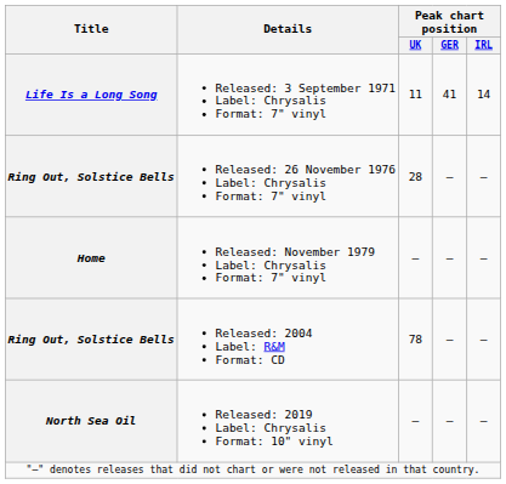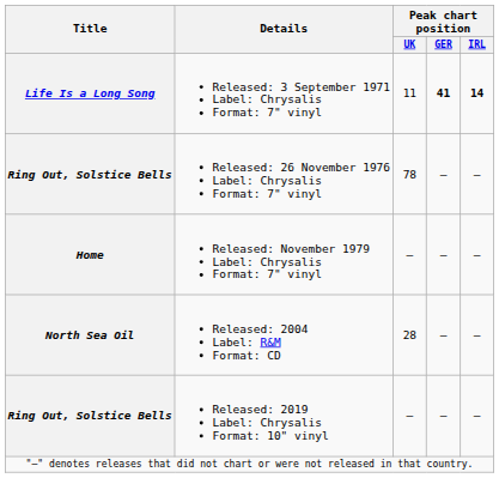Released: 3 September 1971 Label: Chrysalis Format: 7" vinyl | Peak chart position / GER: normal -> bold
Released: 3 September 1971 Label: Chrysalis Format: 7" vinyl | Peak chart position / IRL: normal -> bold
Released: 26 November 1976 Label: Chrysalis Format: 7" vinyl | Peak chart position / UK: 28 -> 78
Released: 2004 Label: R&M Format: CD | Title: Ring Out, Solstice Bells -> North Sea Oil
Released: 2004 Label: R&M Format: CD | Peak chart position / UK: 78 -> 28
Released: 2019 Label: Chrysalis Format: 10" vinyl | Title: North Sea Oil -> Ring Out, Solstice Bells
